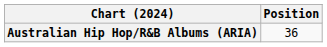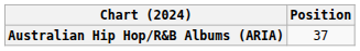Australian Hip Hop/R&B Albums (ARIA) | Position: 36 -> 37
